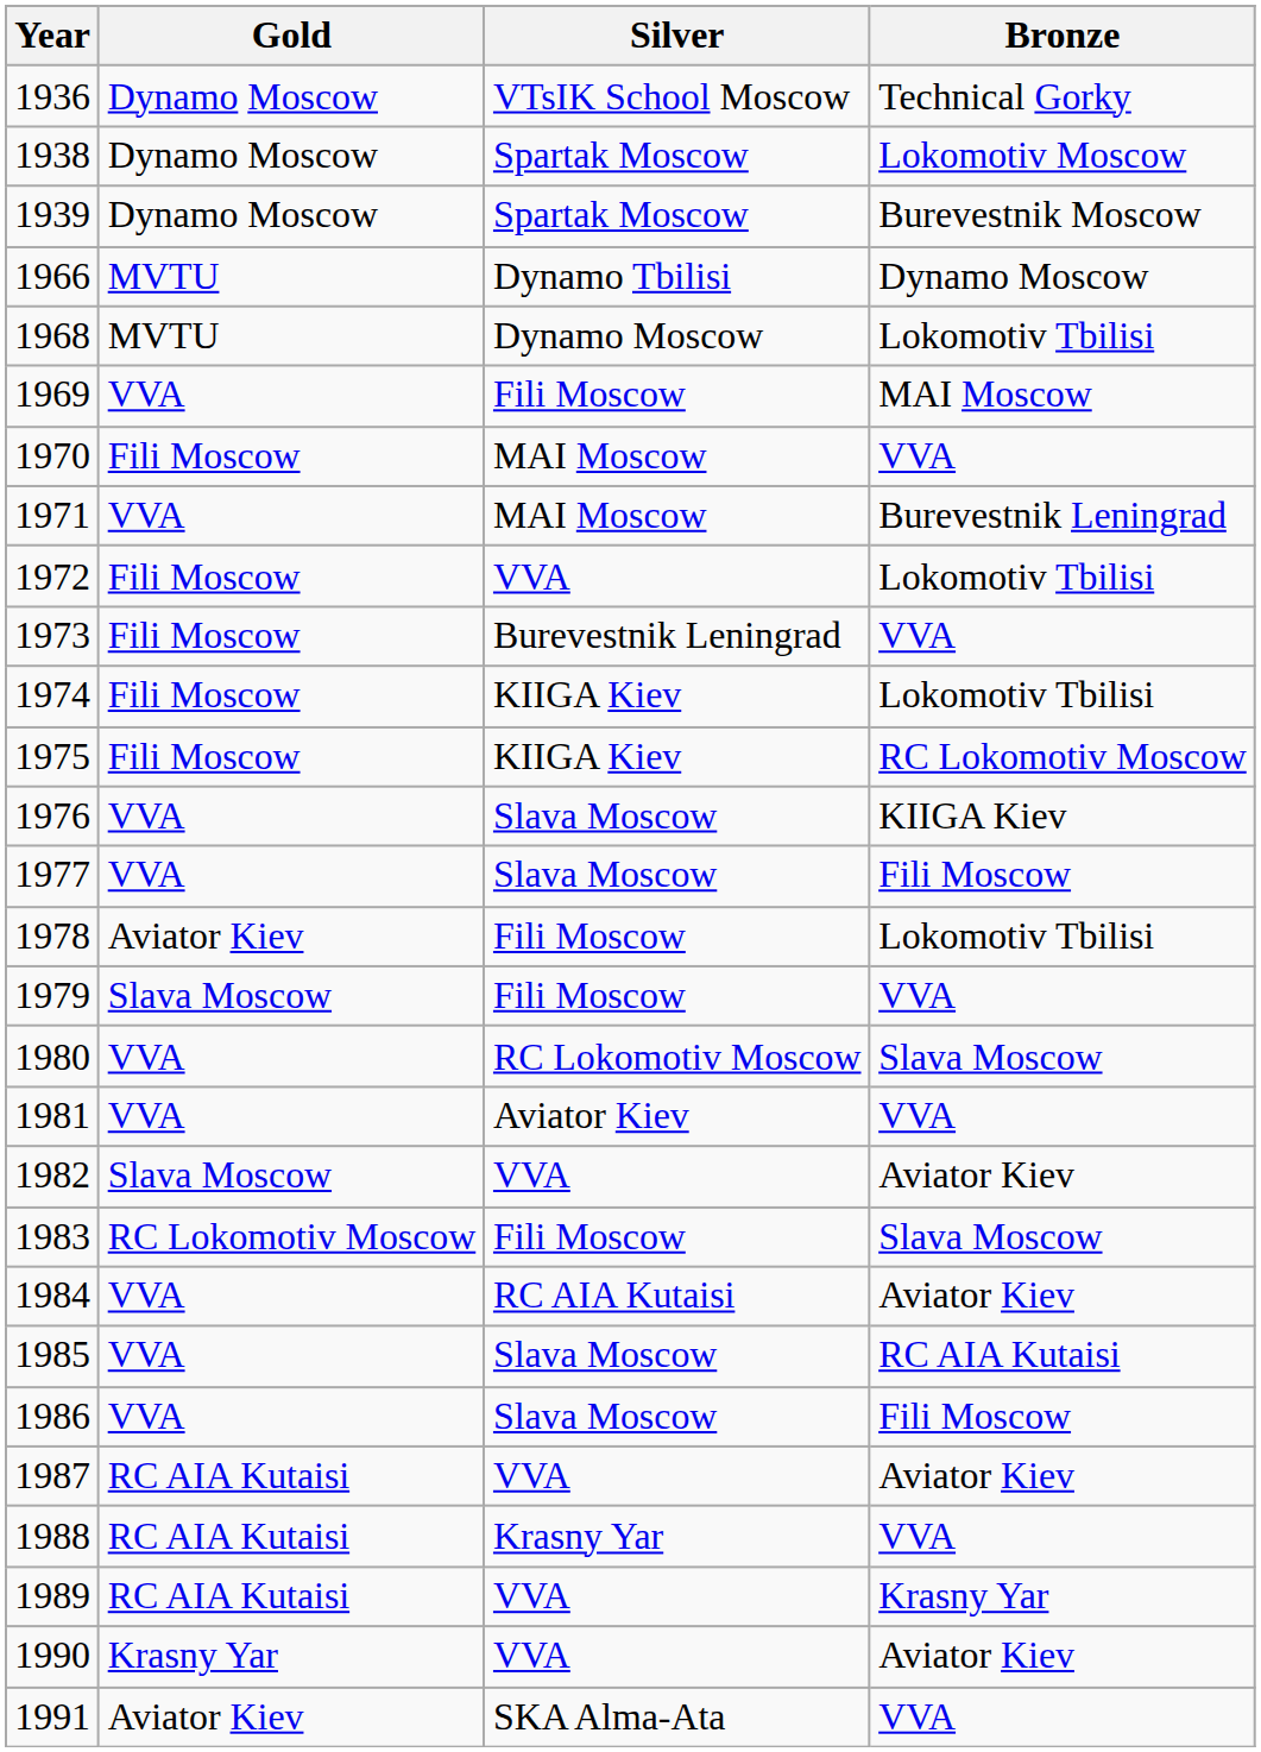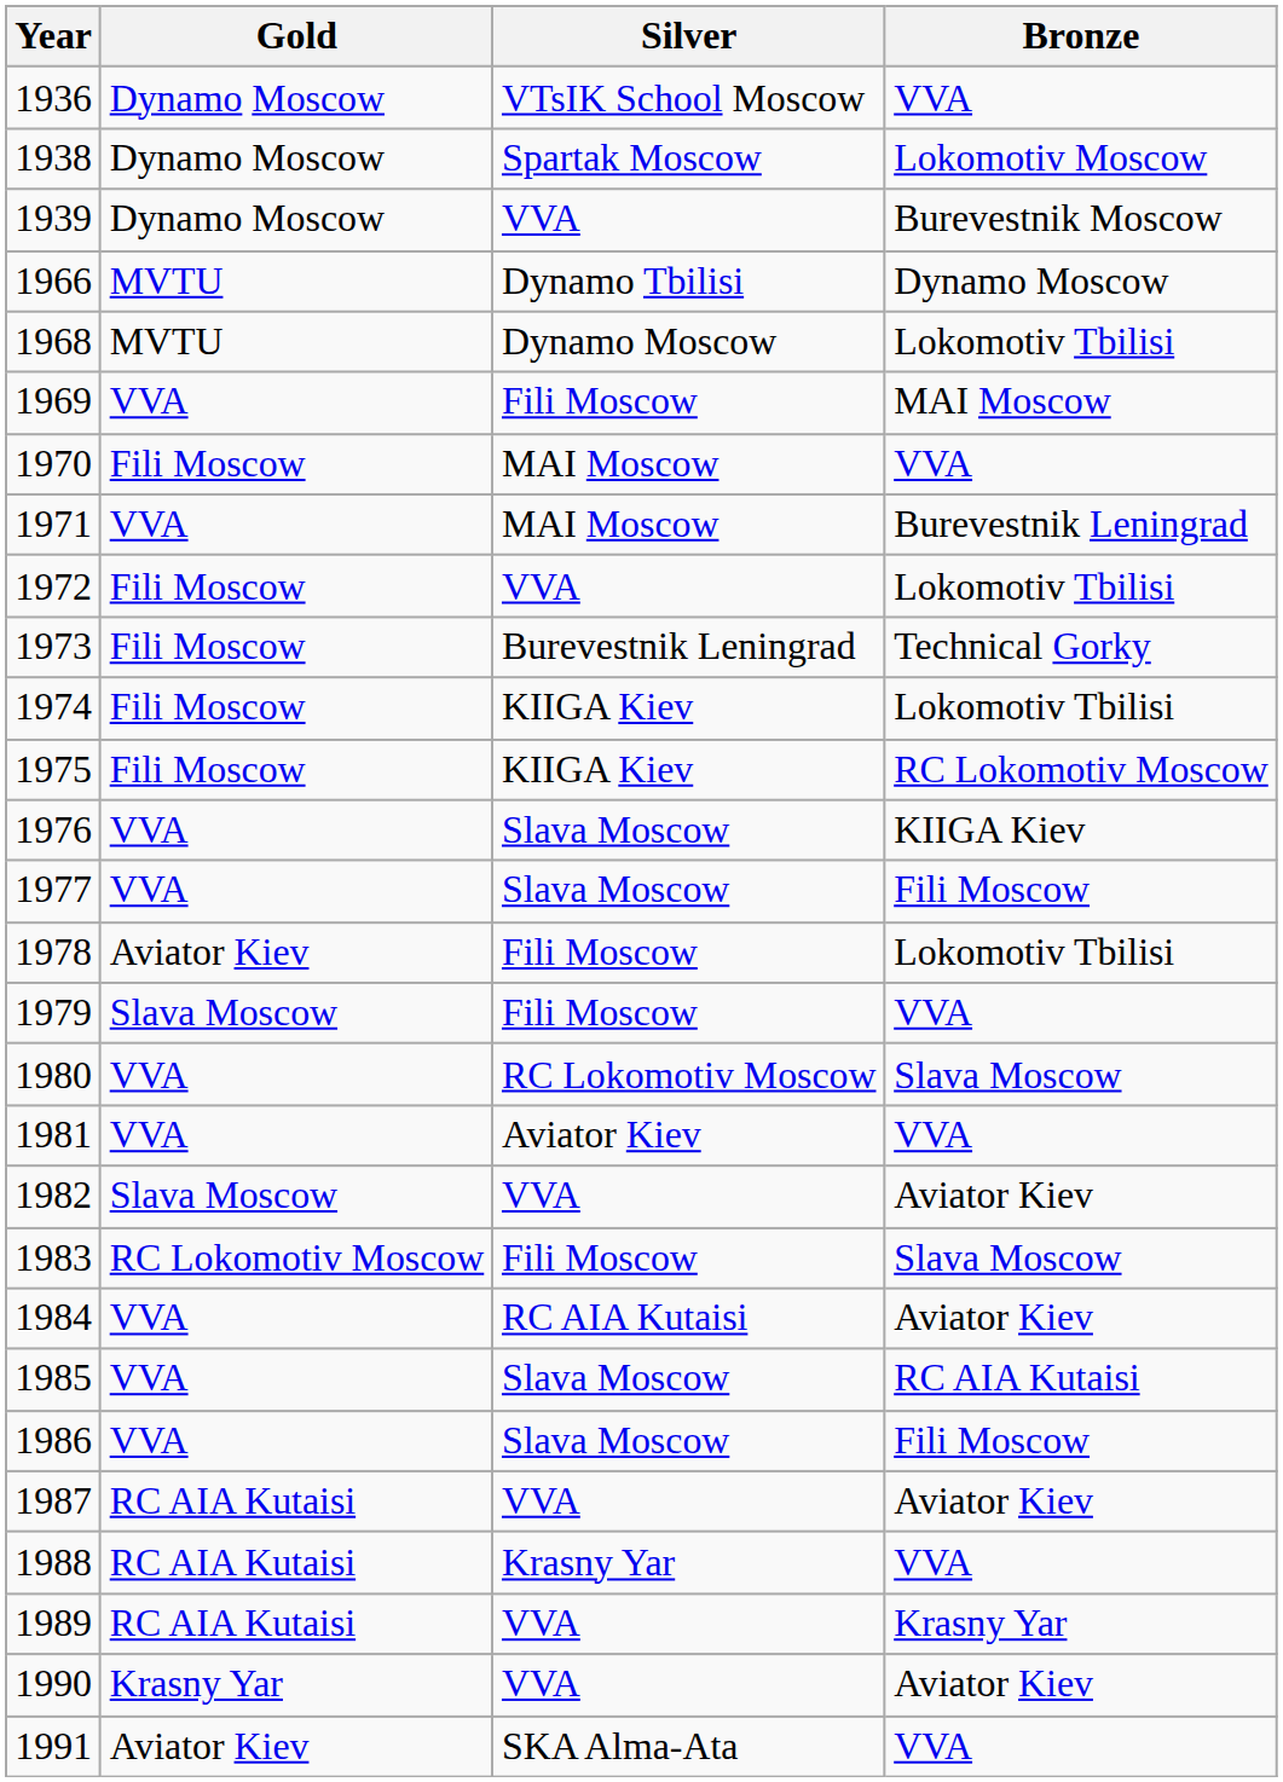1936 | Bronze: Technical Gorky -> VVA
1939 | Silver: Spartak Moscow -> VVA
1973 | Bronze: VVA -> Technical Gorky
